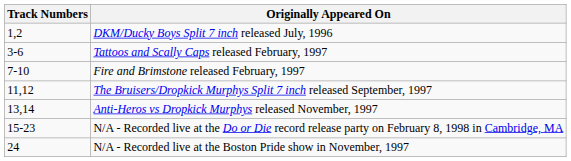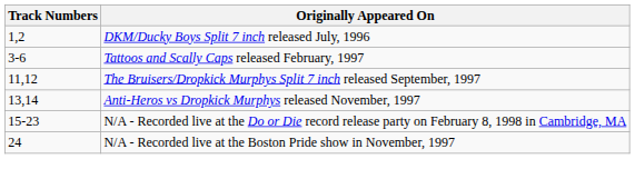- row: 7-10 | Fire and Brimstone released February, 1997
